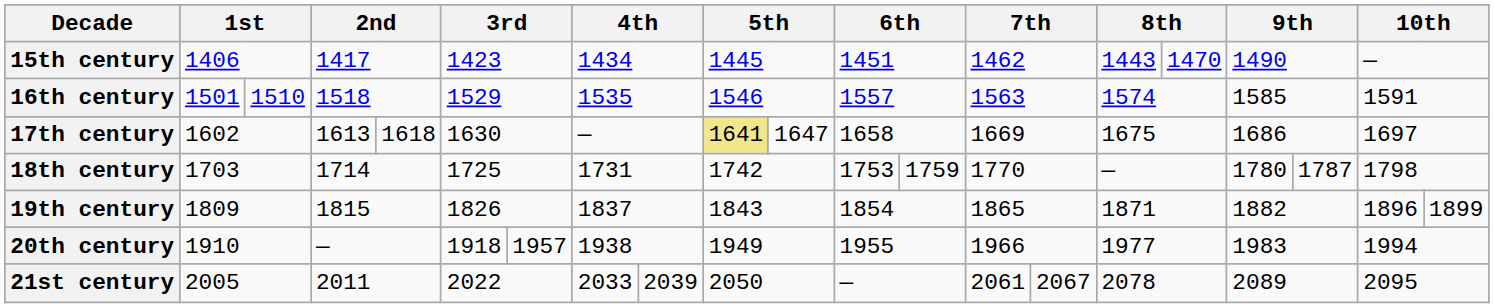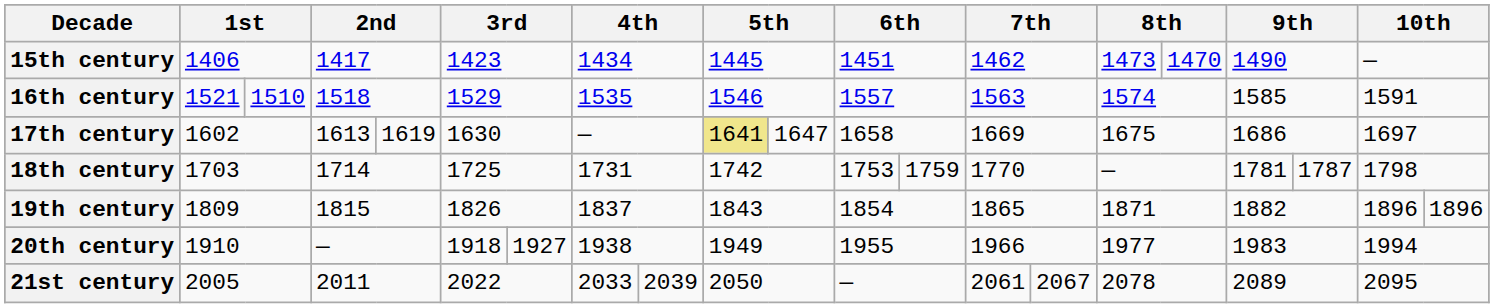15th century | column 16: 1443 -> 1473
16th century | column 2: 1501 -> 1521
17th century | column 5: 1618 -> 1619
18th century | column 18: 1780 -> 1781
19th century | column 21: 1899 -> 1896
20th century | column 7: 1957 -> 1927
